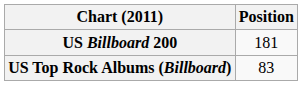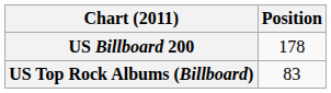US Billboard 200 | Position: 181 -> 178
